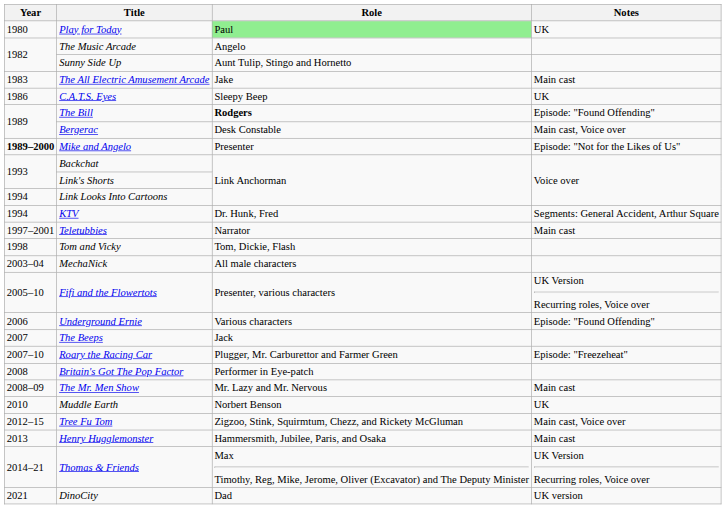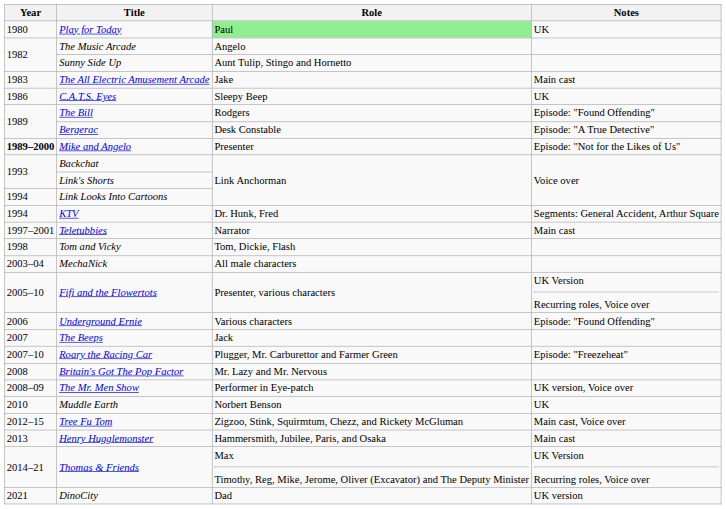The Bill | Role: bold -> normal
Bergerac | Notes: Main cast, Voice over -> Episode: "A True Detective"
Britain's Got The Pop Factor | Role: Performer in Eye-patch -> Mr. Lazy and Mr. Nervous
The Mr. Men Show | Role: Mr. Lazy and Mr. Nervous -> Performer in Eye-patch
The Mr. Men Show | Notes: Main cast -> UK version, Voice over
